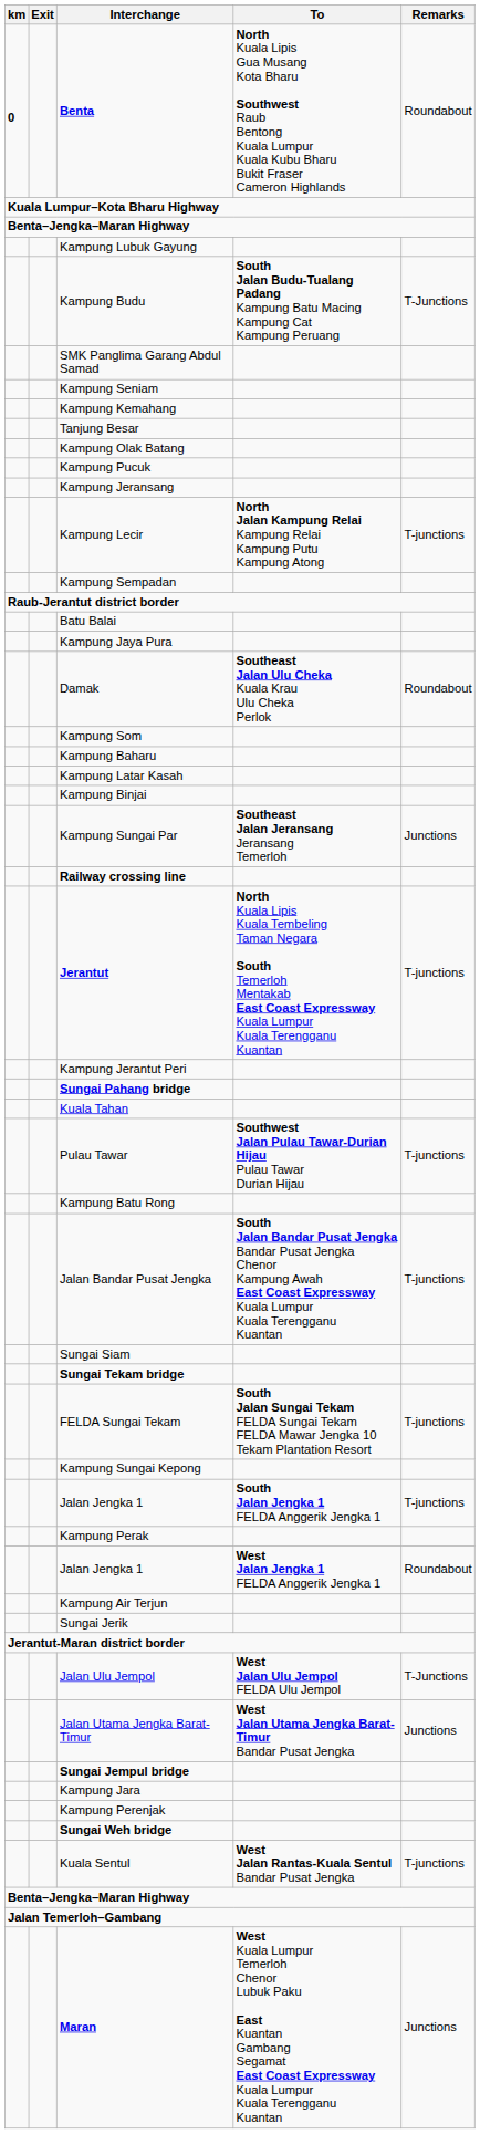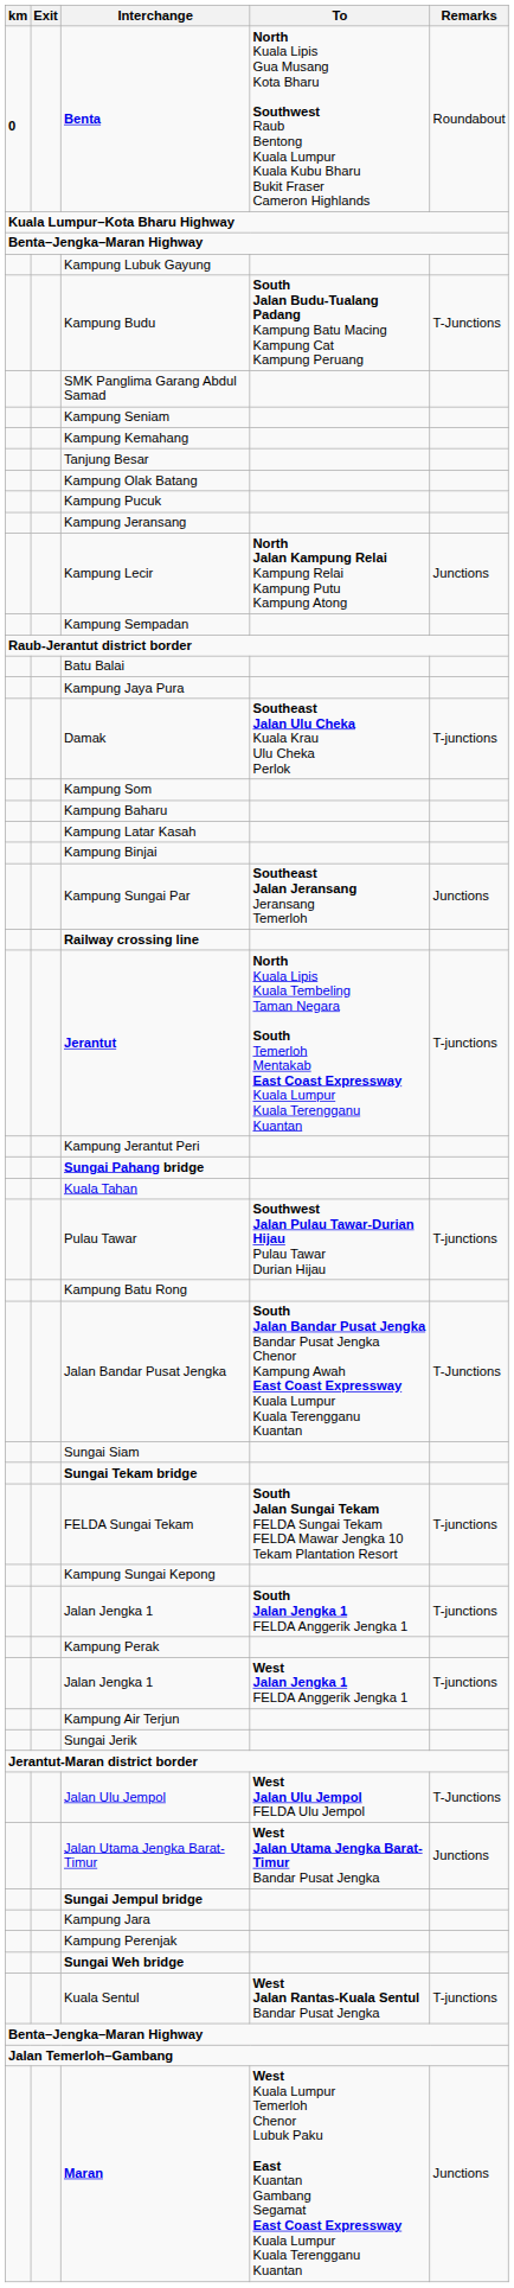Kampung Lecir | Remarks: T-junctions -> Junctions
Damak | Remarks: Roundabout -> T-junctions
Jalan Bandar Pusat Jengka | Remarks: T-junctions -> T-Junctions
Jalan Jengka 1 / West Jalan Jengka 1 FELDA Anggerik Jengka 1 | Remarks: Roundabout -> T-junctions
